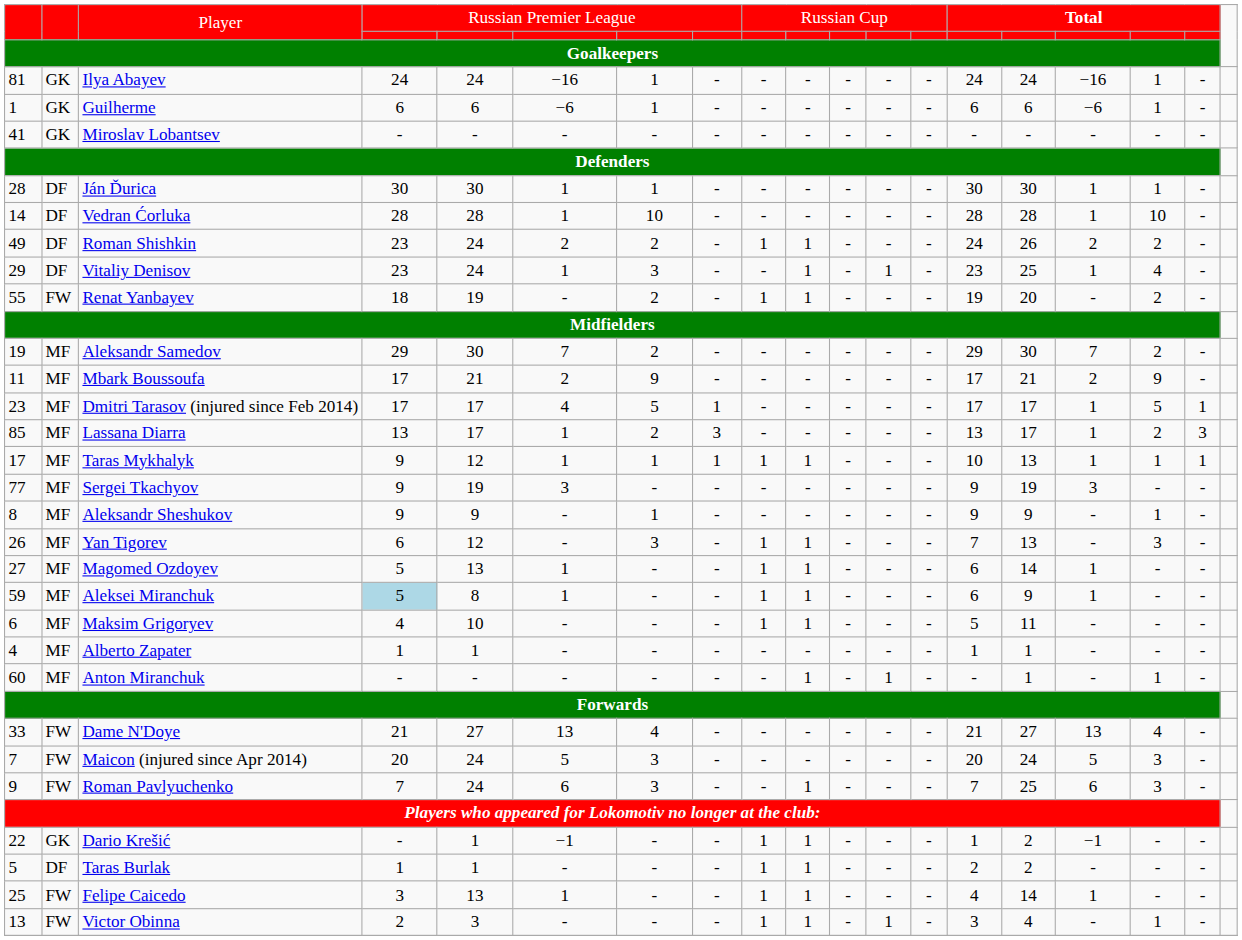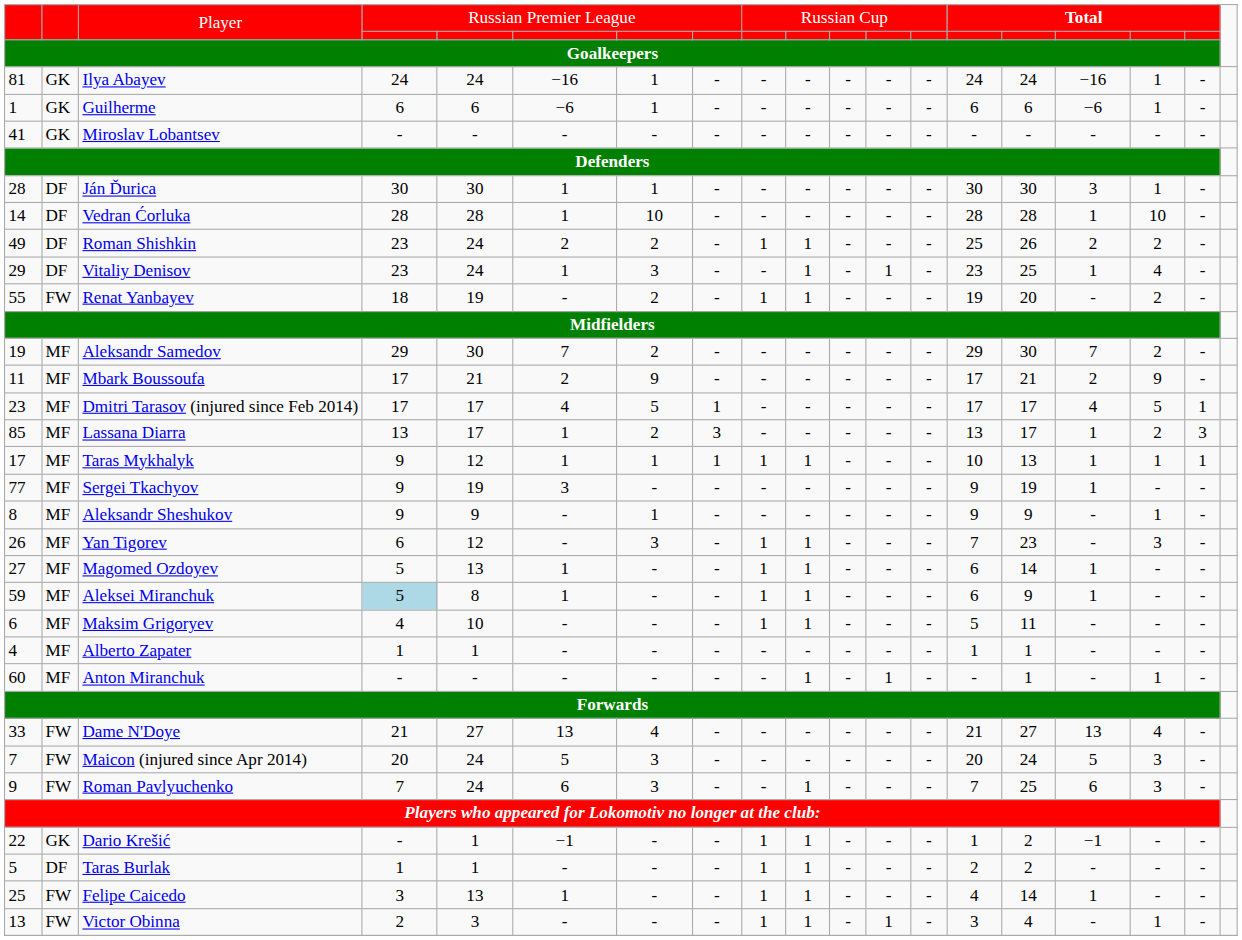Ján Ďurica | column 16: 1 -> 3
Roman Shishkin | column 14: 24 -> 25
Dmitri Tarasov (injured since Feb 2014) | column 16: 1 -> 4
Sergei Tkachyov | column 16: 3 -> 1
Yan Tigorev | column 15: 13 -> 23
